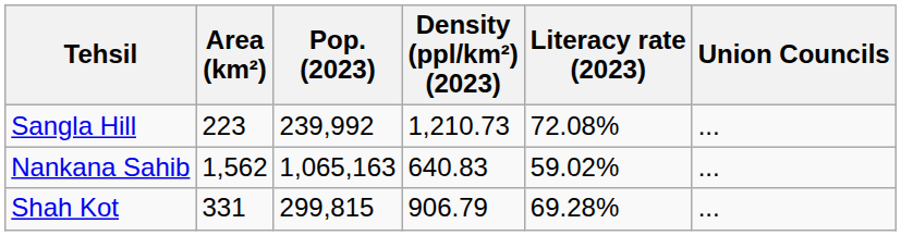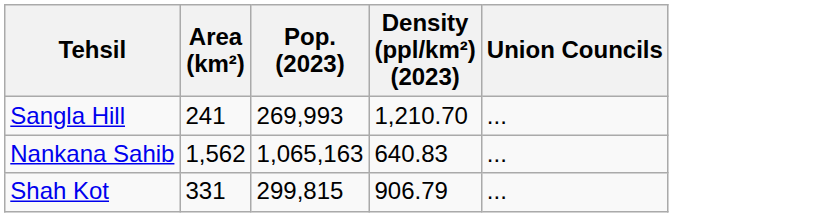- column: Literacy rate (2023) | 72.08% | 59.02% | 69.28%
Sangla Hill | Area (km²): 223 -> 241
Sangla Hill | Pop. (2023): 239,992 -> 269,993
Sangla Hill | Density (ppl/km²) (2023): 1,210.73 -> 1,210.70
